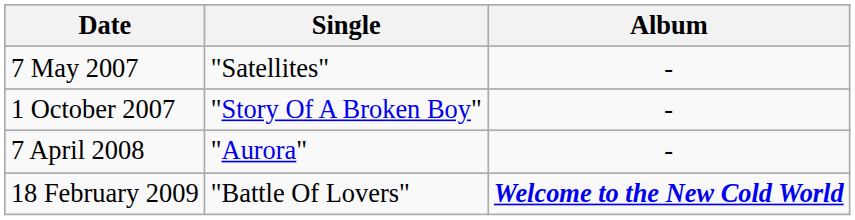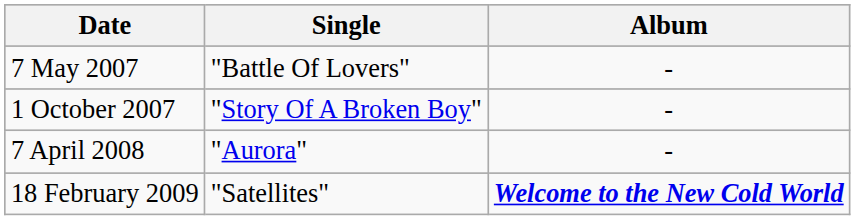7 May 2007 | Single: "Satellites" -> "Battle Of Lovers"
18 February 2009 | Single: "Battle Of Lovers" -> "Satellites"
